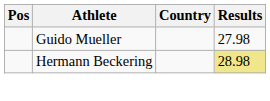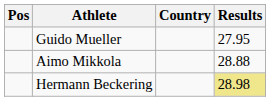Guido Mueller | Results: 27.98 -> 27.95
+ row: Aimo Mikkola | 28.88
